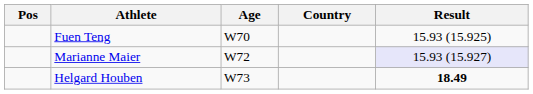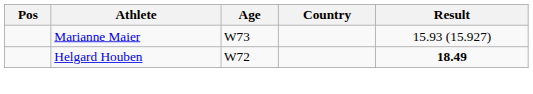- row: Fuen Teng | W70 | 15.93 (15.925)
Marianne Maier | Age: W72 -> W73
Marianne Maier | Result: lavender background -> no background
Helgard Houben | Age: W73 -> W72
